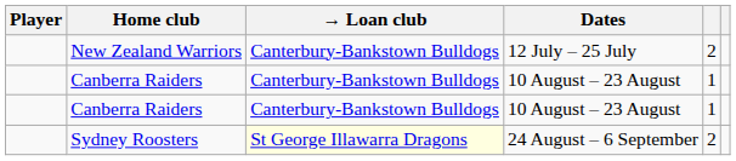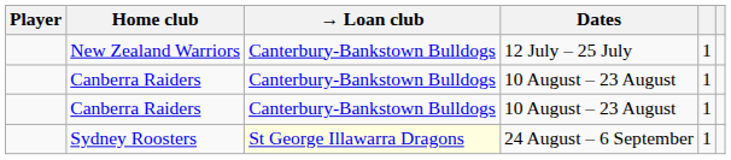New Zealand Warriors | column 5: 2 -> 1
Sydney Roosters | column 5: 2 -> 1
